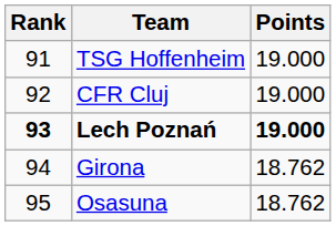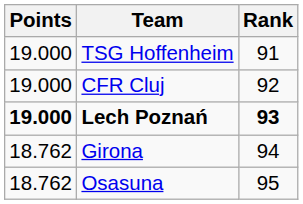columns swapped: Rank <-> Points
